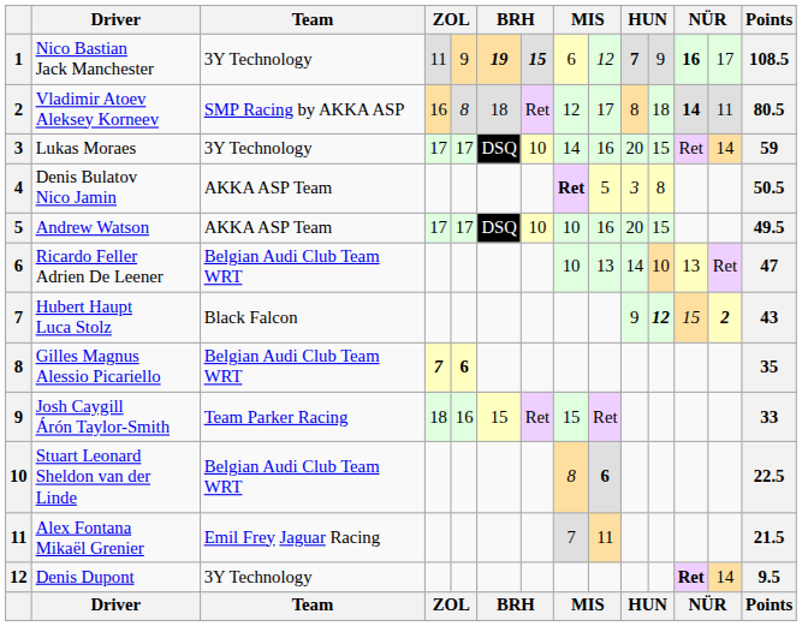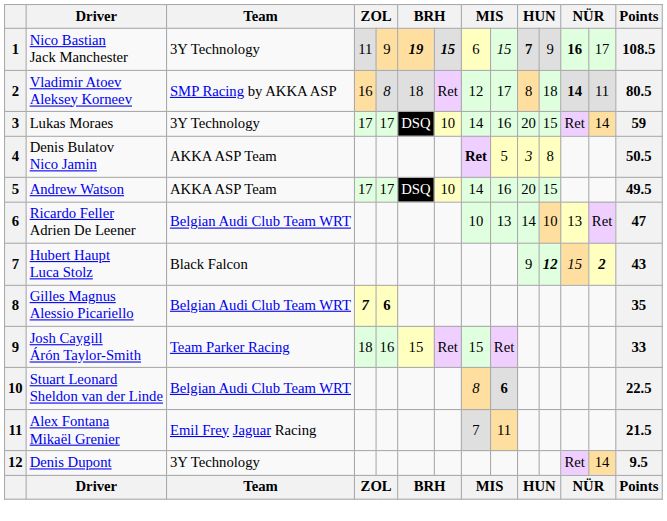Nico Bastian Jack Manchester | column 9: 12 -> 15
Andrew Watson | column 8: 10 -> 14
Denis Dupont | column 12: bold -> normal
